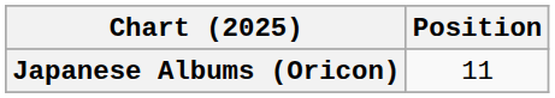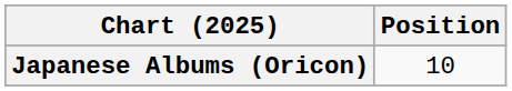Japanese Albums (Oricon) | Position: 11 -> 10
